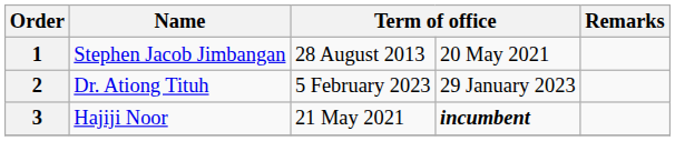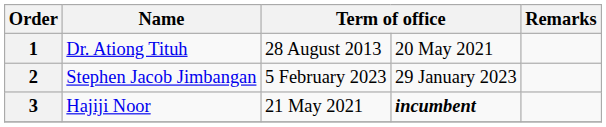1 | Name: Stephen Jacob Jimbangan -> Dr. Ationg Tituh
2 | Name: Dr. Ationg Tituh -> Stephen Jacob Jimbangan
